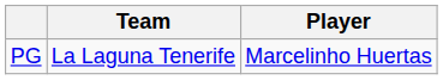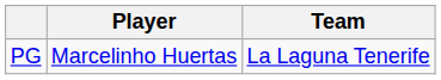columns swapped: Player <-> Team
